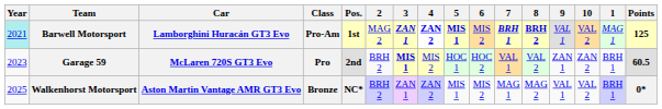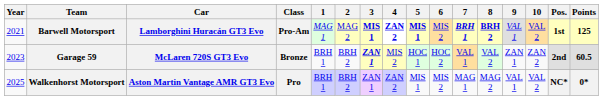columns swapped: 1 <-> Pos.
Barwell Motorsport | Year: paleturquoise background -> no background
Barwell Motorsport | 3: ZAN 1 -> MIS 1
Garage 59 | Class: Pro -> Bronze
Garage 59 | 3: MIS 1 -> ZAN 1
Walkenhorst Motorsport | Class: Bronze -> Pro
